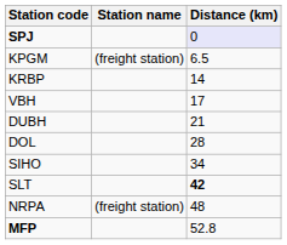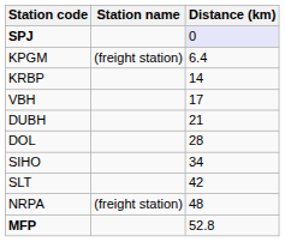KPGM | Distance (km): 6.5 -> 6.4
SLT | Distance (km): bold -> normal
